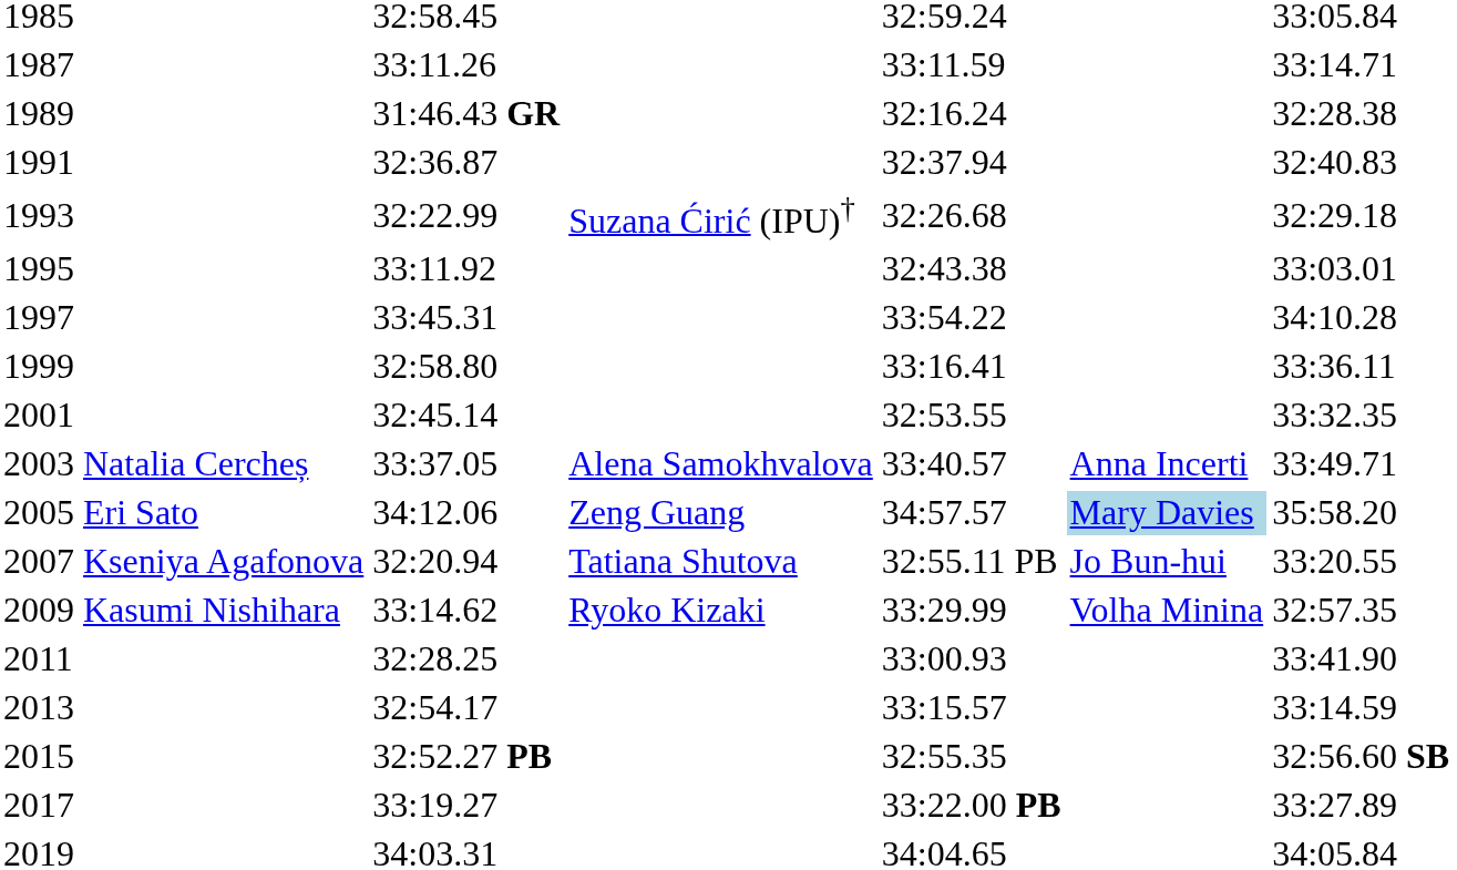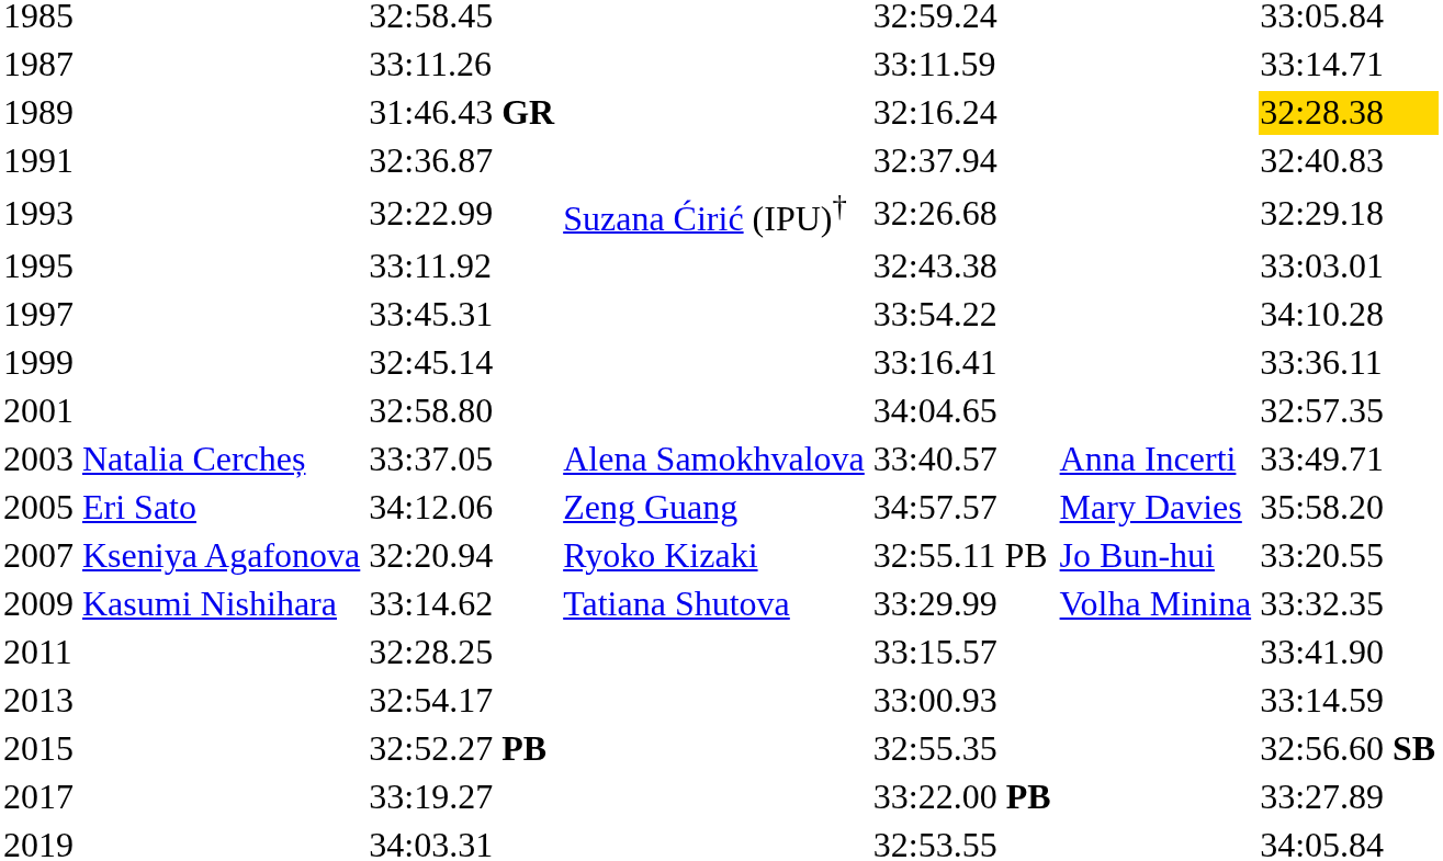1989 | column 7: no background -> gold background
1999 | column 3: 32:58.80 -> 32:45.14
2001 | column 3: 32:45.14 -> 32:58.80
2001 | column 5: 32:53.55 -> 34:04.65
2001 | column 7: 33:32.35 -> 32:57.35
2005 | column 6: lightblue background -> no background
2007 | column 4: Tatiana Shutova -> Ryoko Kizaki
2009 | column 4: Ryoko Kizaki -> Tatiana Shutova
2009 | column 7: 32:57.35 -> 33:32.35
2011 | column 5: 33:00.93 -> 33:15.57
2013 | column 5: 33:15.57 -> 33:00.93
2019 | column 5: 34:04.65 -> 32:53.55
